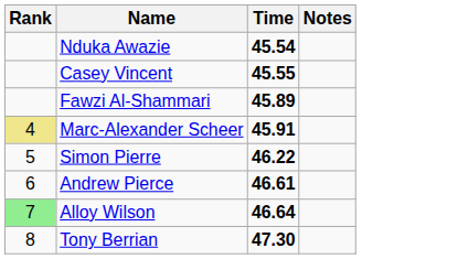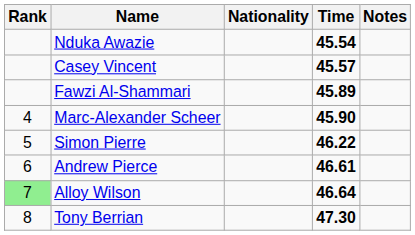+ column: Nationality
Casey Vincent | Time: 45.55 -> 45.57
Marc-Alexander Scheer | Rank: khaki background -> no background
Marc-Alexander Scheer | Time: 45.91 -> 45.90
